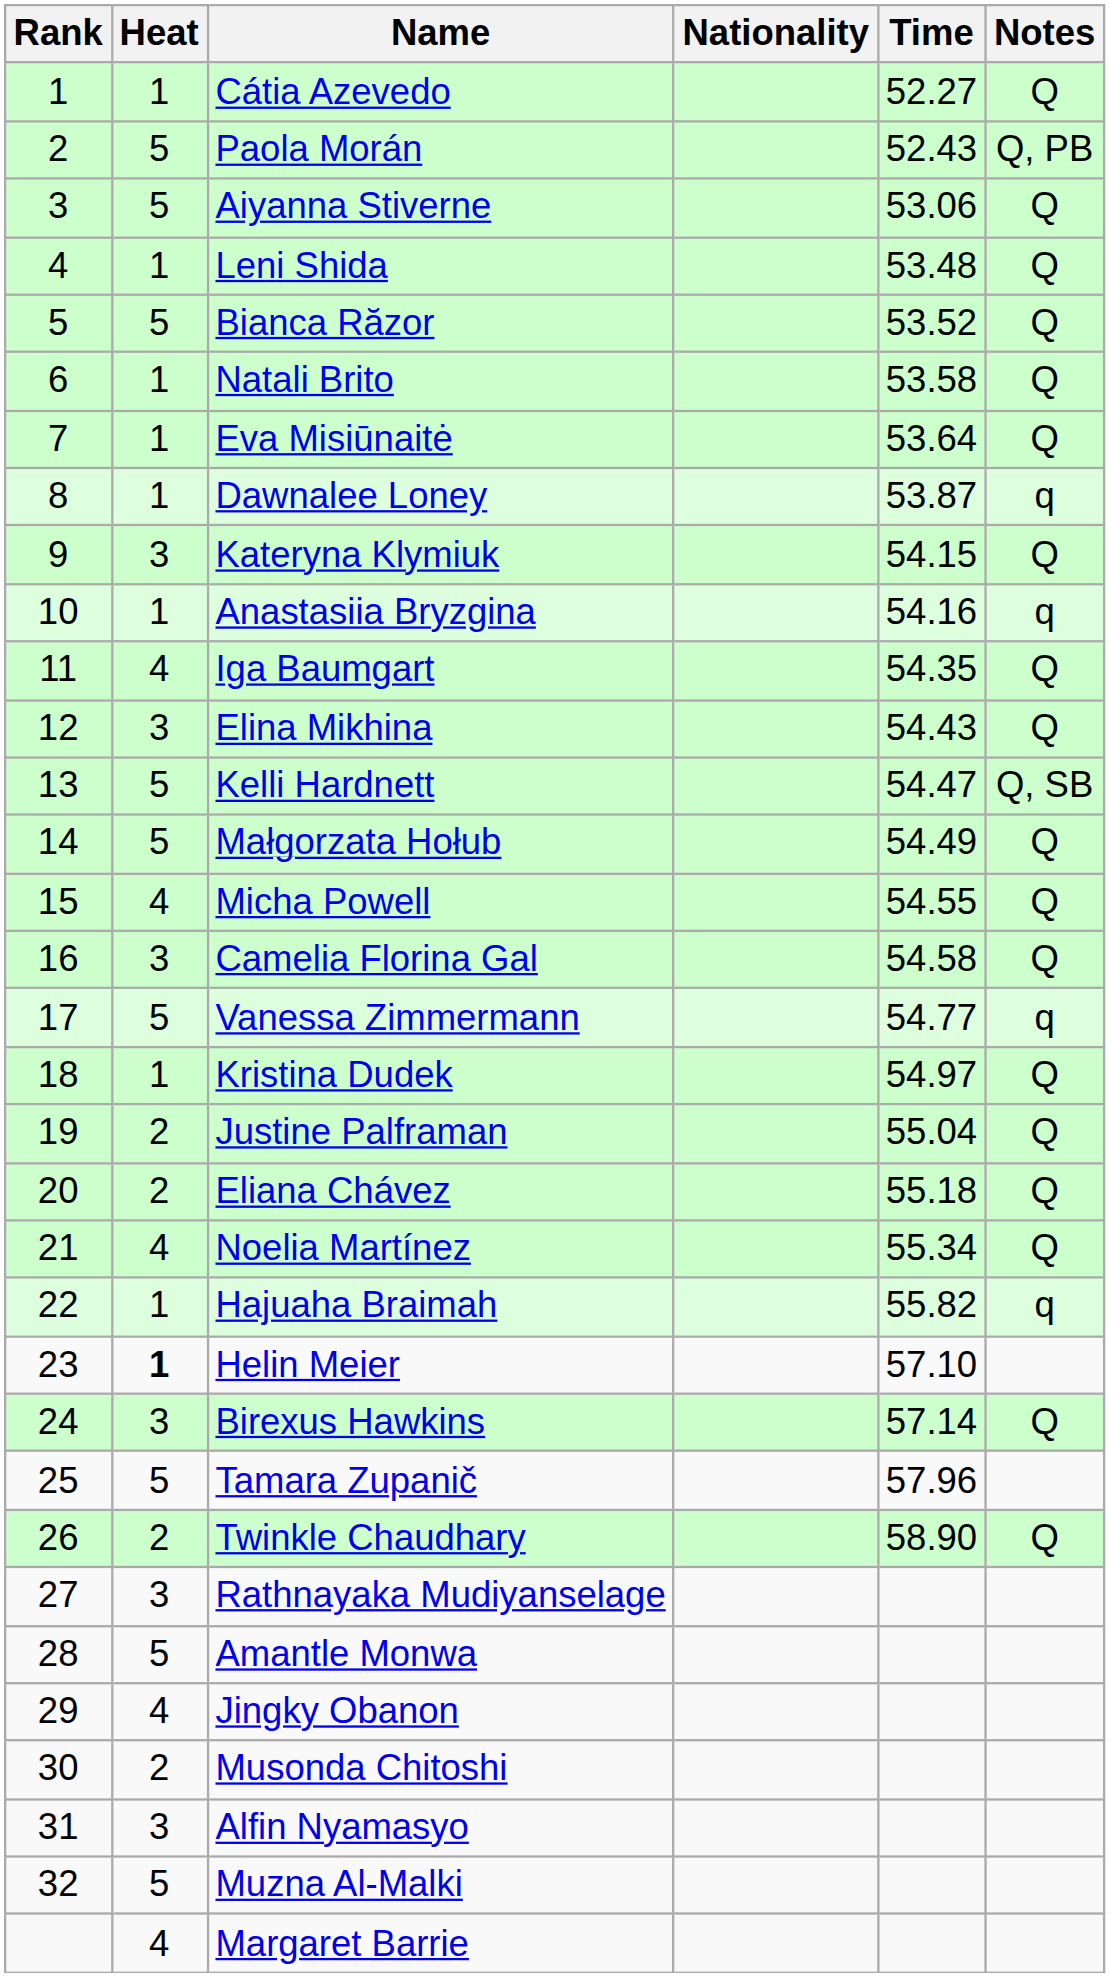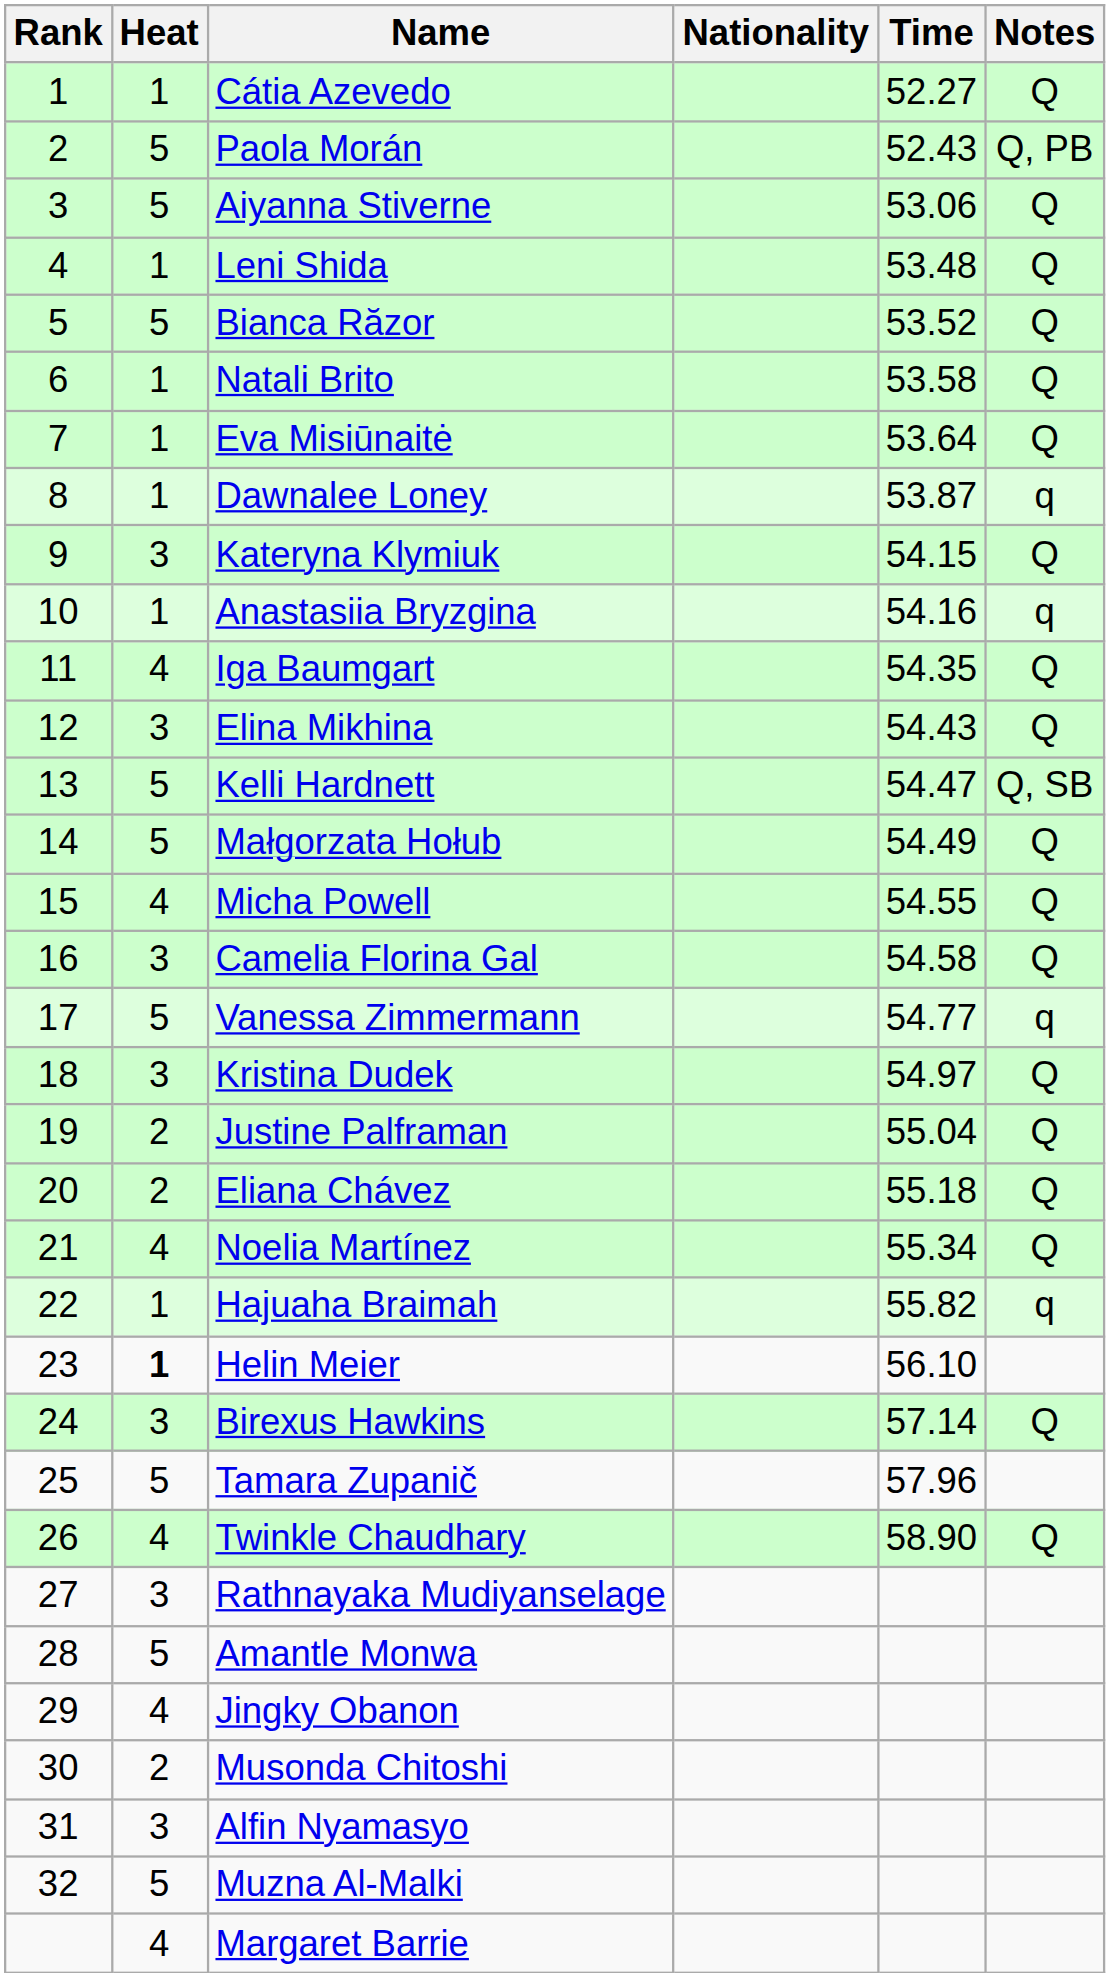Kristina Dudek | Heat: 1 -> 3
Helin Meier | Time: 57.10 -> 56.10
Twinkle Chaudhary | Heat: 2 -> 4
